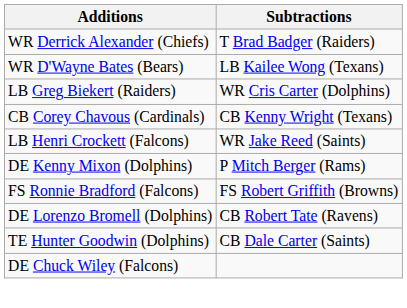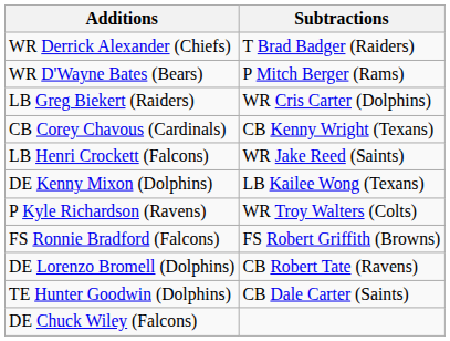WR D'Wayne Bates (Bears) | Subtractions: LB Kailee Wong (Texans) -> P Mitch Berger (Rams)
DE Kenny Mixon (Dolphins) | Subtractions: P Mitch Berger (Rams) -> LB Kailee Wong (Texans)
+ row: P Kyle Richardson (Ravens) | WR Troy Walters (Colts)
